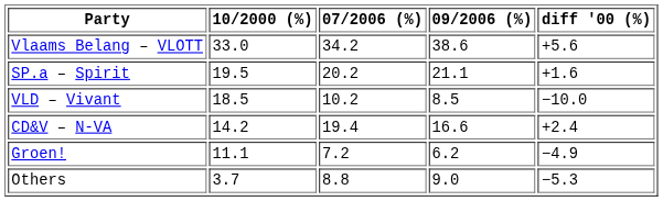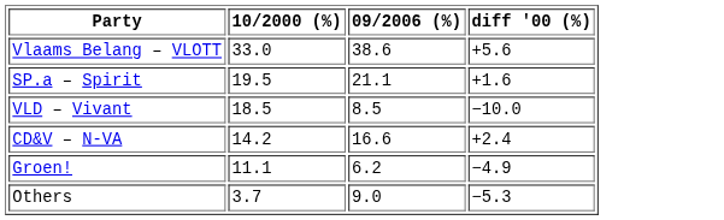- column: 07/2006 (%) | 34.2 | 20.2 | 10.2 | 19.4 | 7.2 | 8.8
